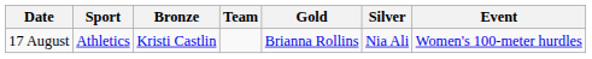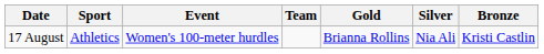columns swapped: Event <-> Bronze
